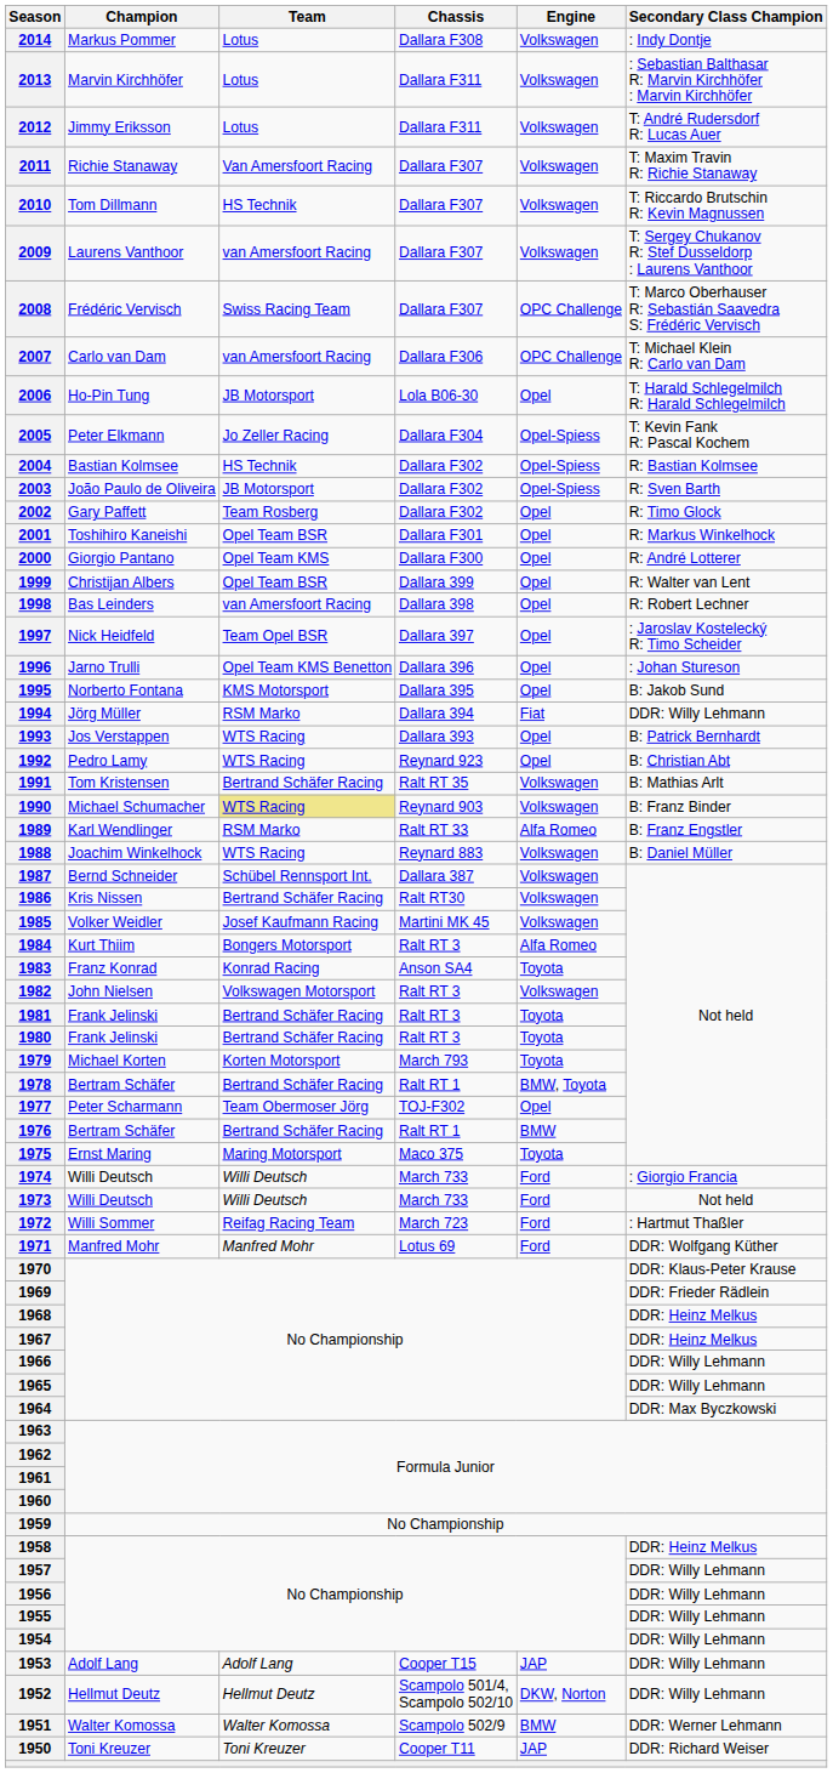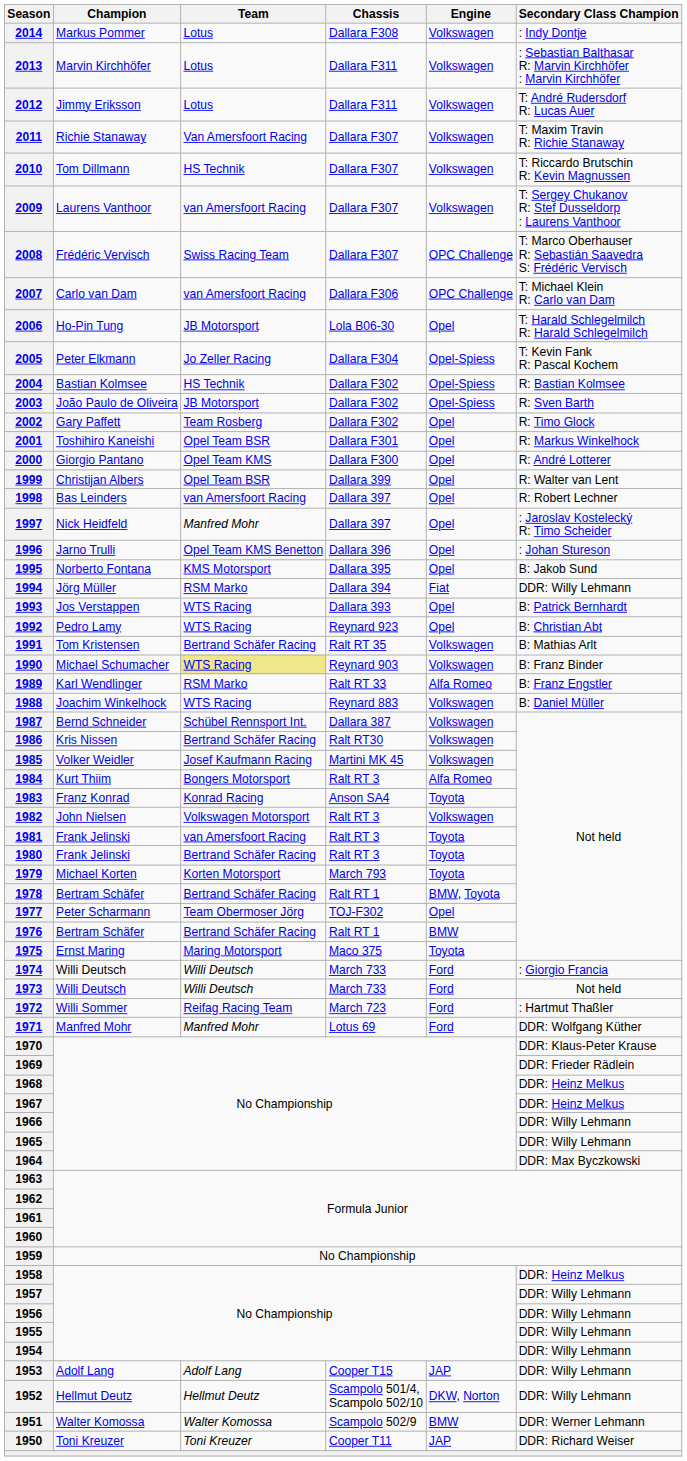1998 | Chassis: Dallara 398 -> Dallara 397
1997 | Team: Team Opel BSR -> Manfred Mohr
1981 | Team: Bertrand Schäfer Racing -> van Amersfoort Racing
